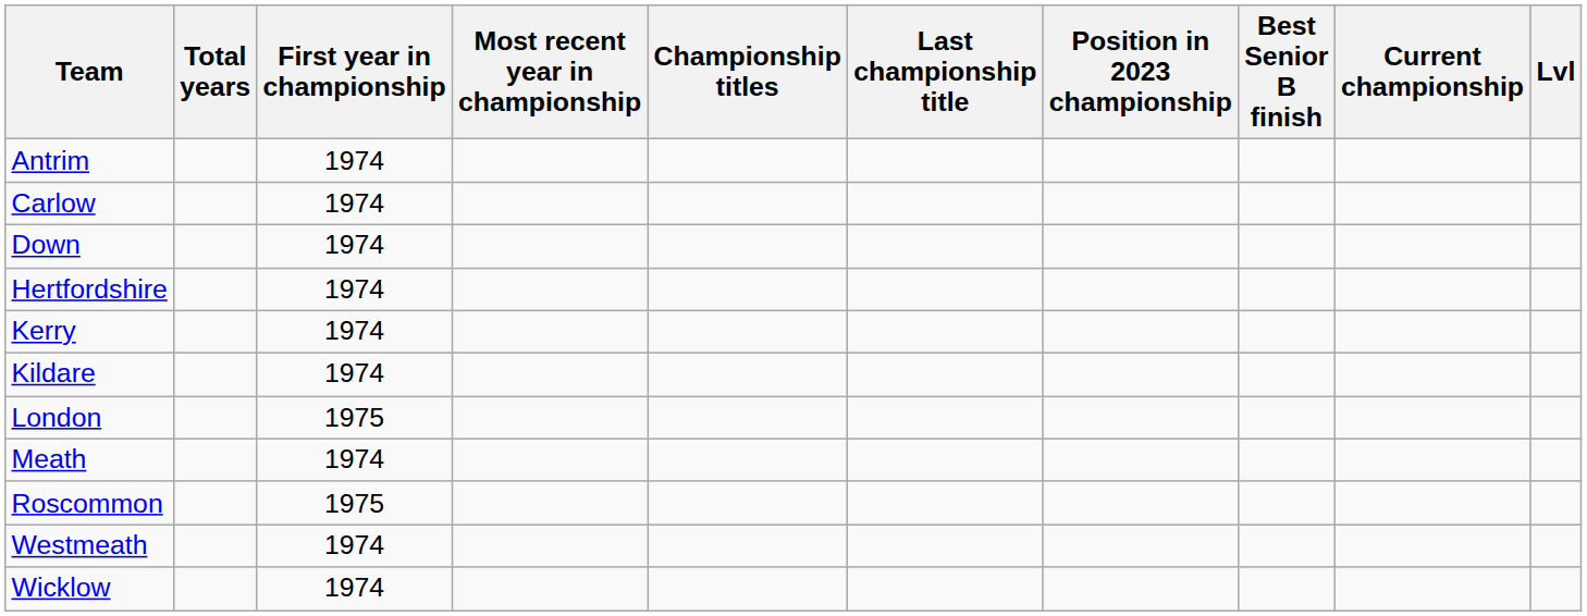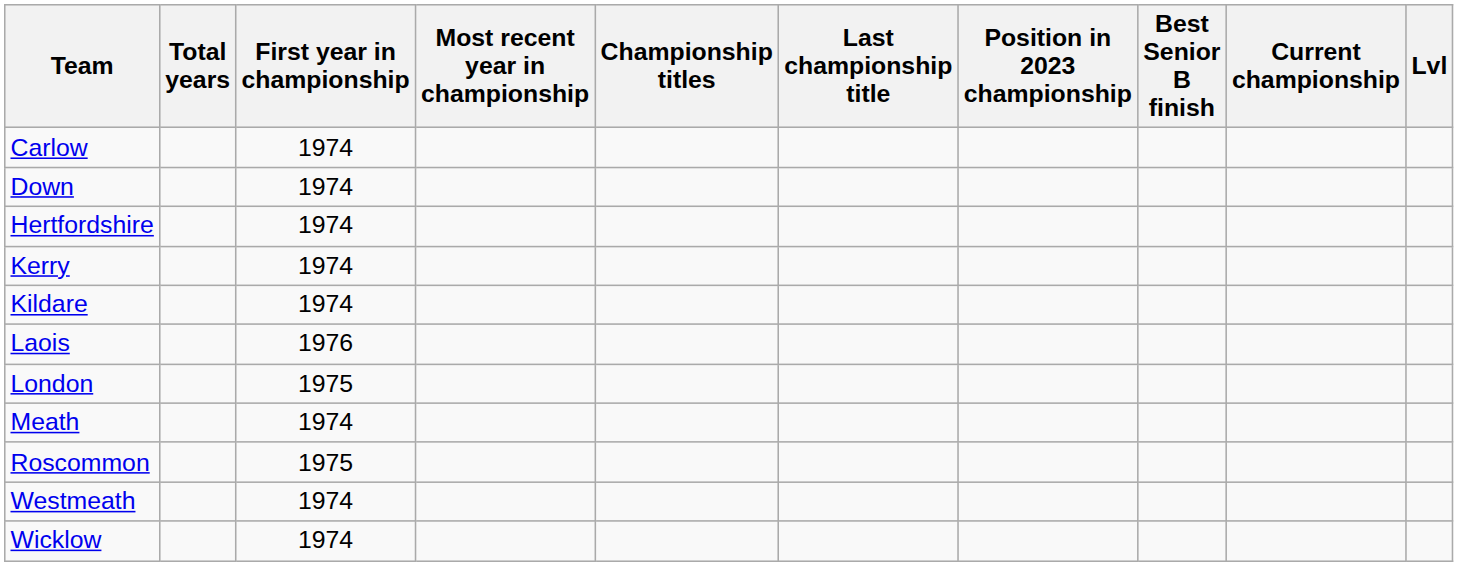- row: Antrim | 1974
+ row: Laois | 1976
